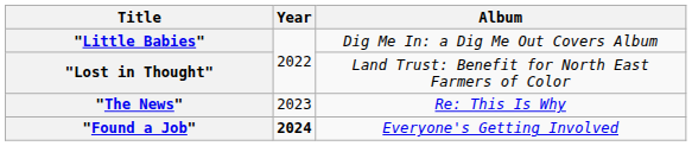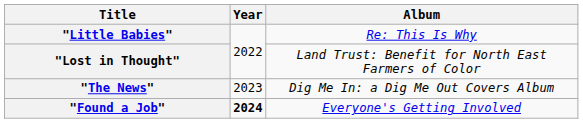"Little Babies" | Album: Dig Me In: a Dig Me Out Covers Album -> Re: This Is Why
"The News" | Album: Re: This Is Why -> Dig Me In: a Dig Me Out Covers Album
